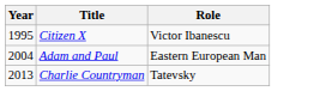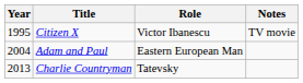+ column: Notes | TV movie
